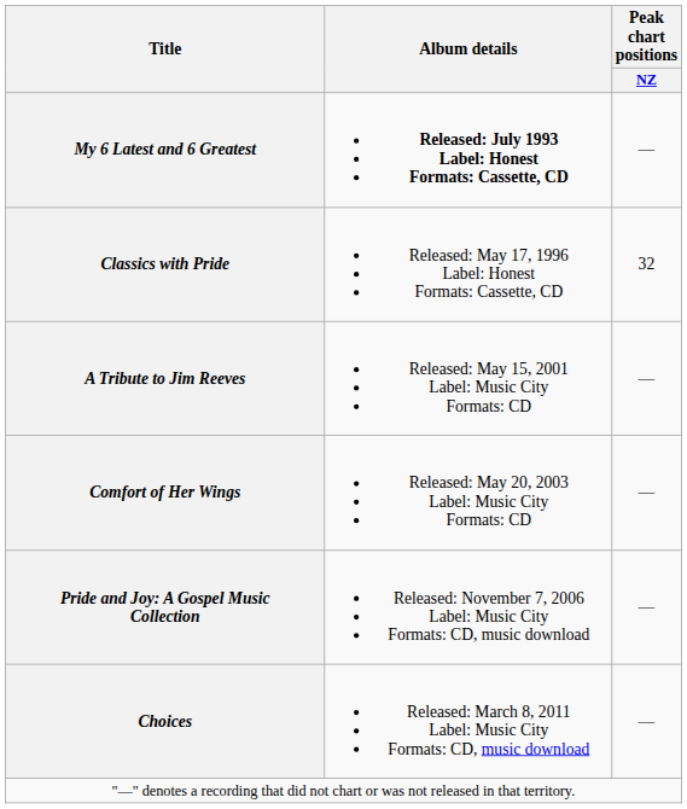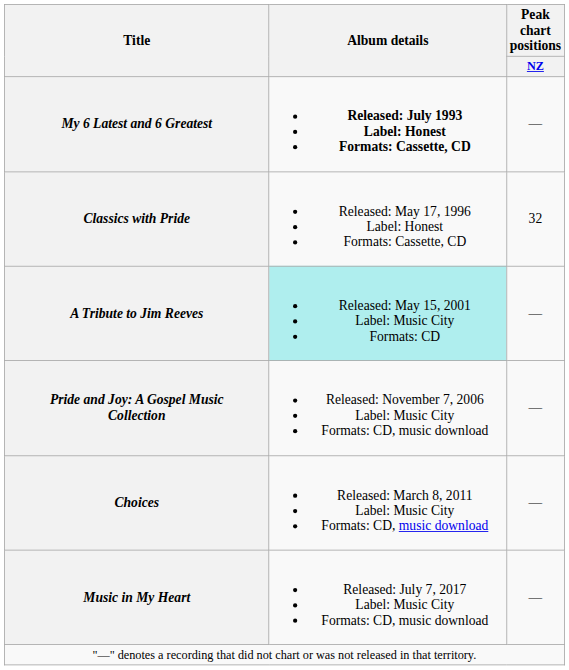A Tribute to Jim Reeves | Album details: no background -> paleturquoise background
- row: Comfort of Her Wings | Released: May 20, 2003 Label: Music City Formats: CD | —
+ row: Music in My Heart | Released: July 7, 2017 Label: Music City Formats: CD, music download | —
